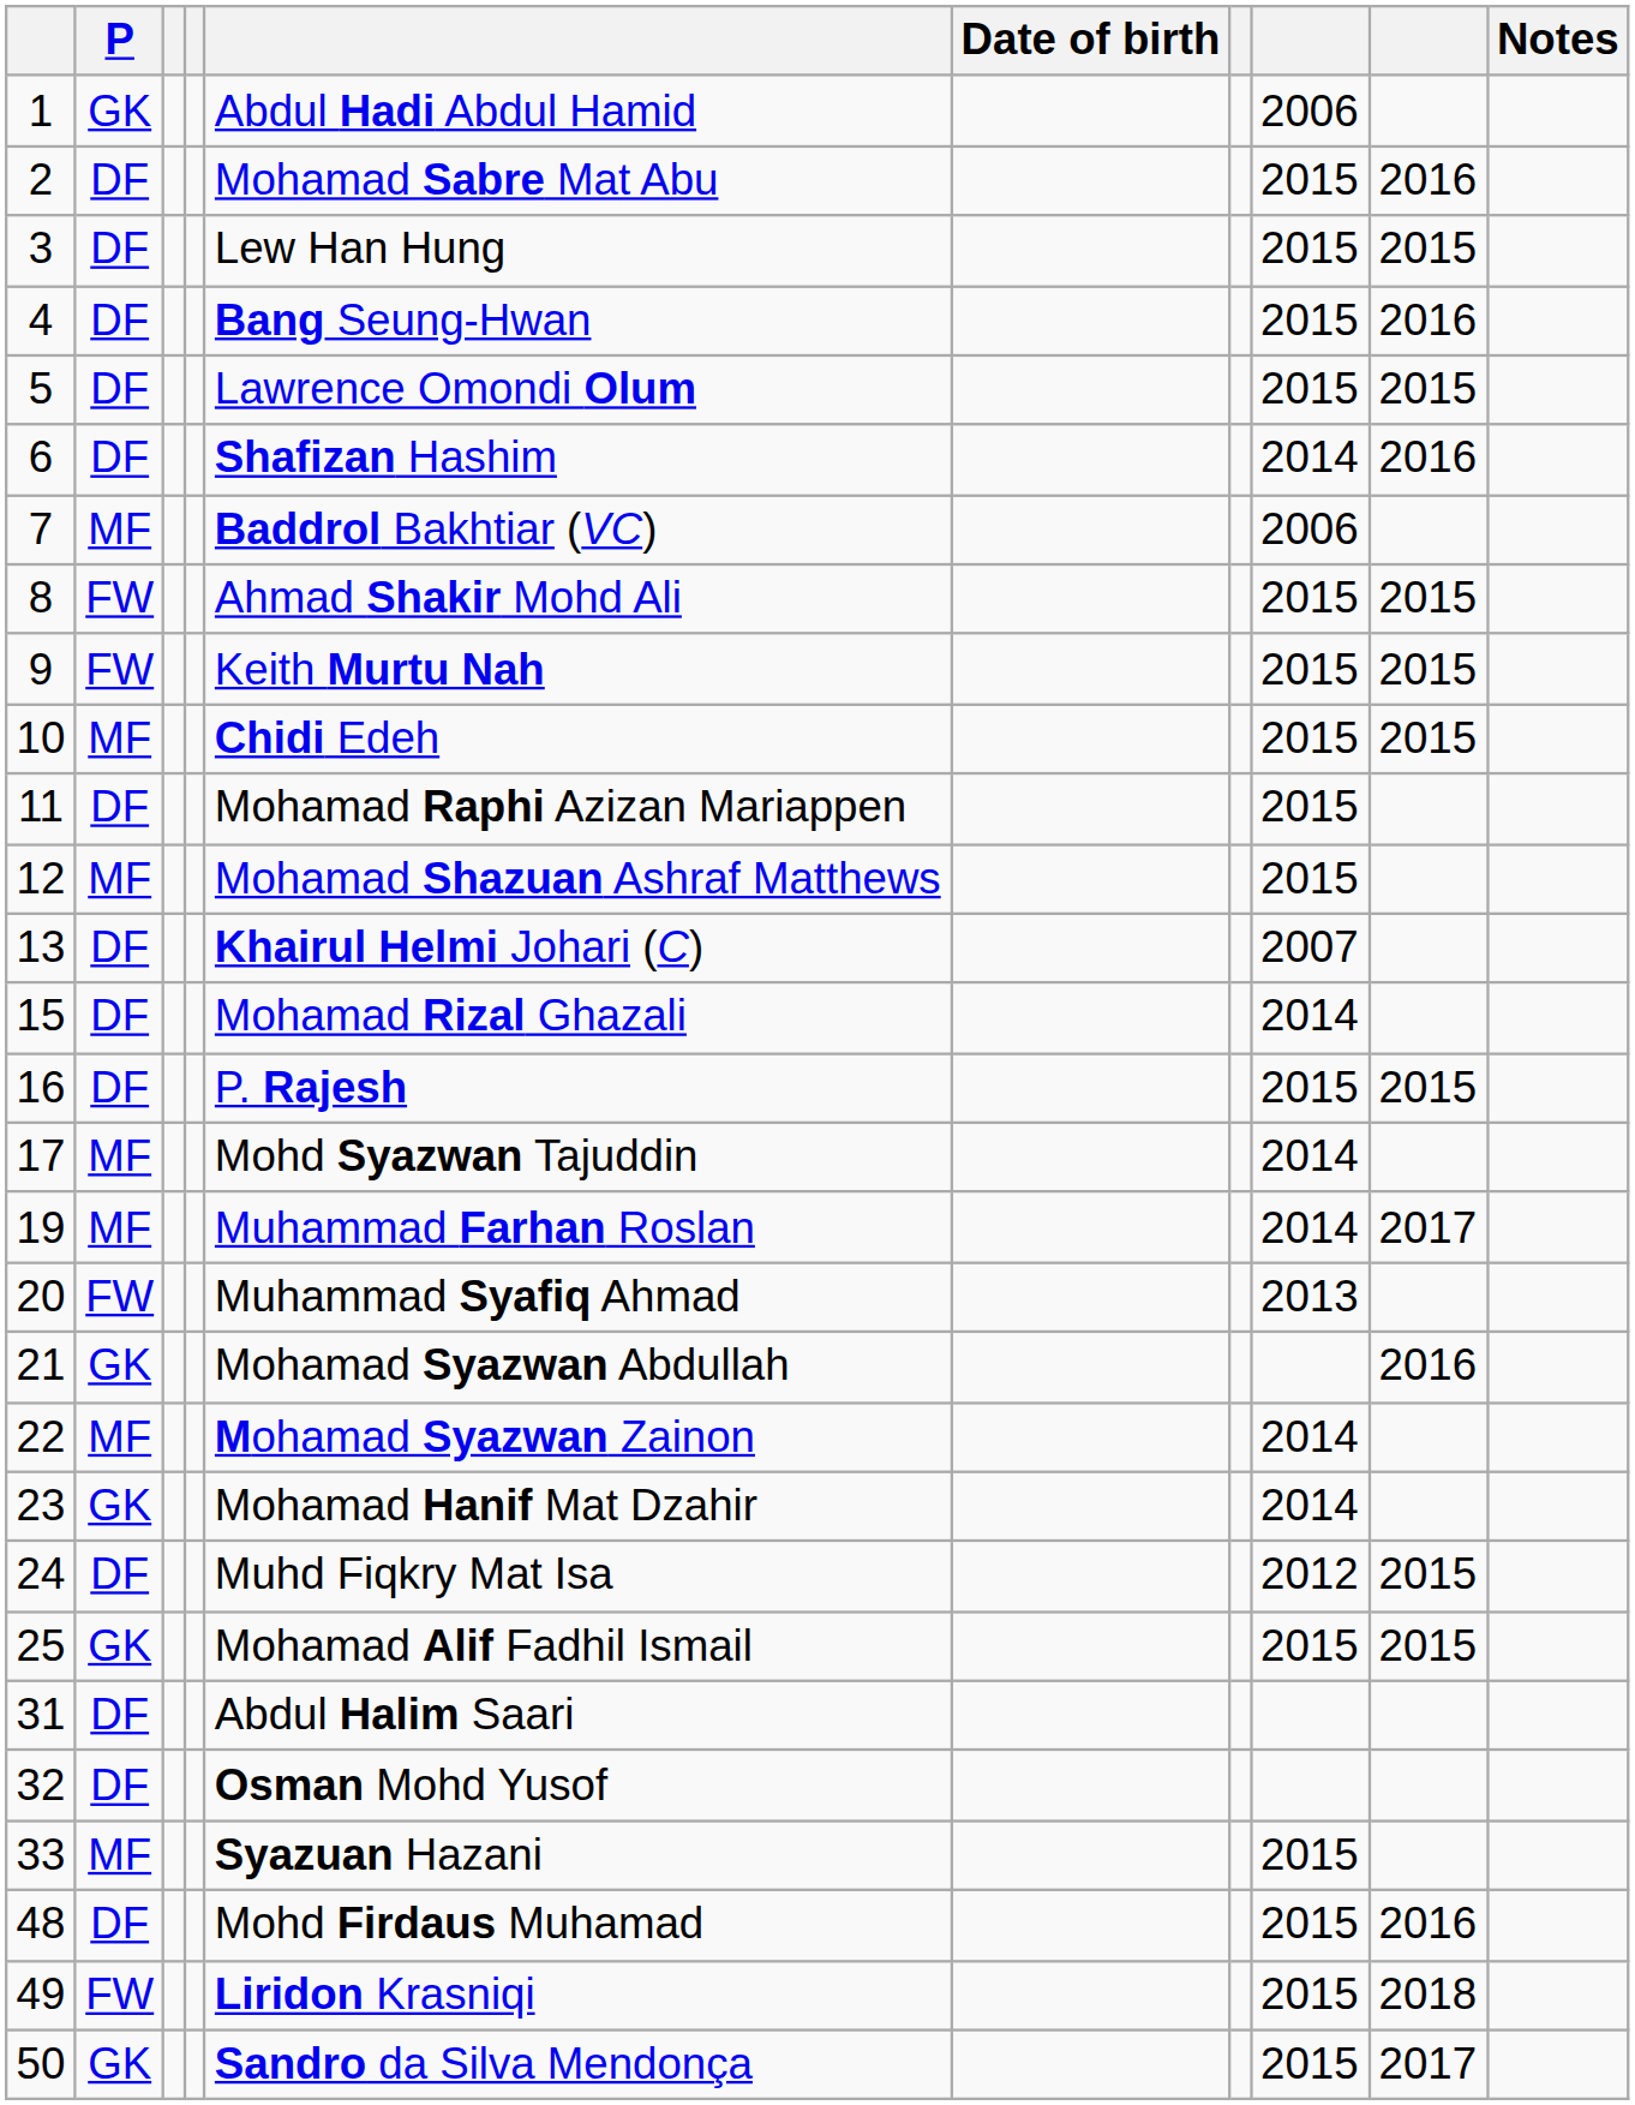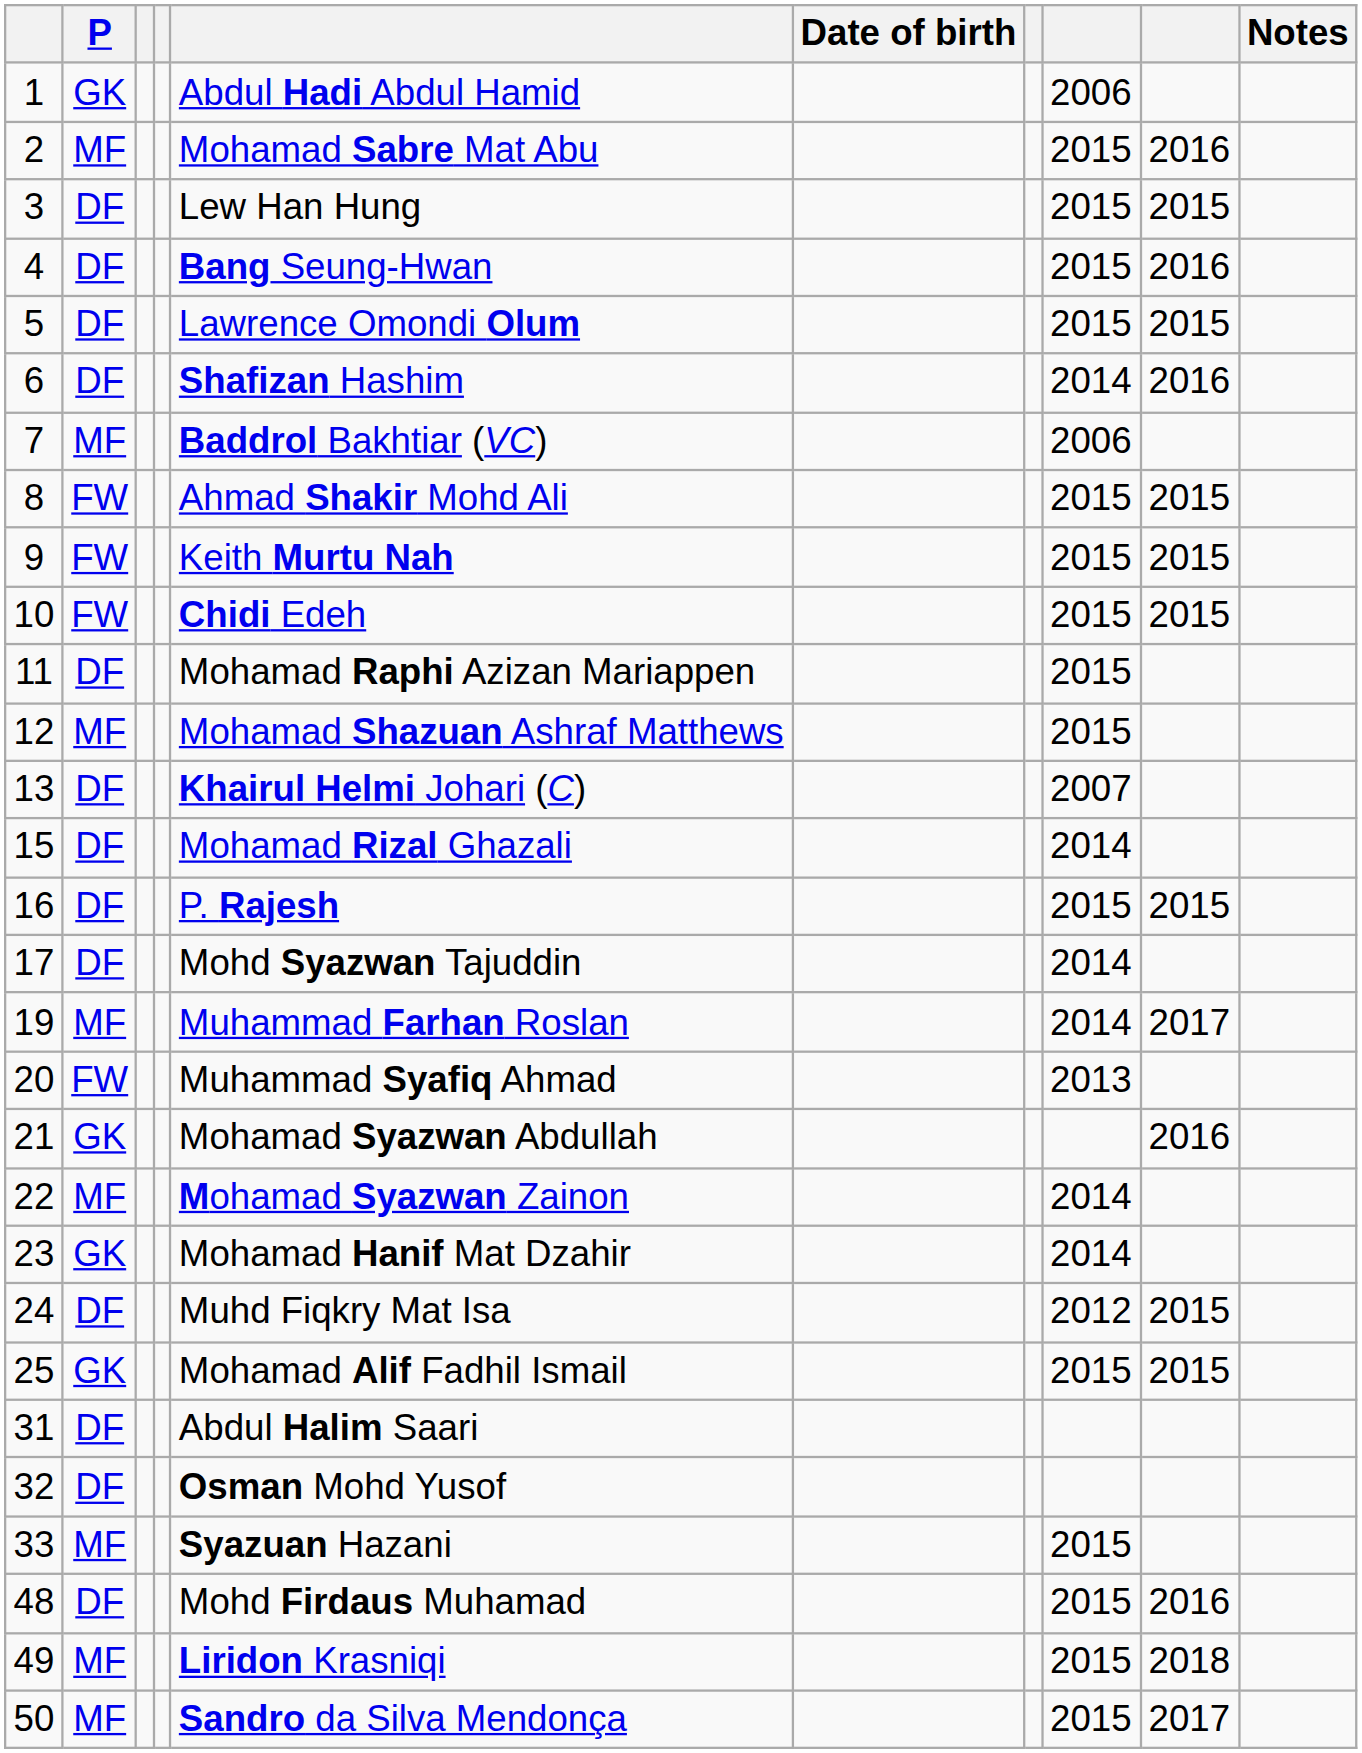2 | P: DF -> MF
10 | P: MF -> FW
17 | P: MF -> DF
49 | P: FW -> MF
50 | P: GK -> MF
